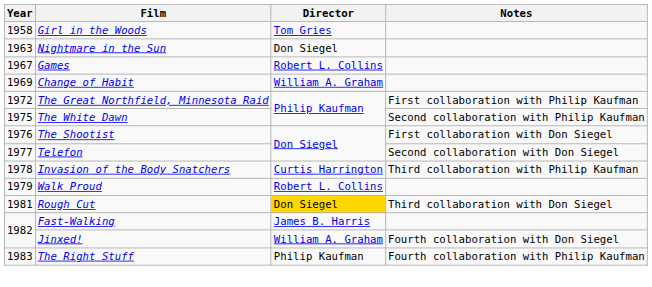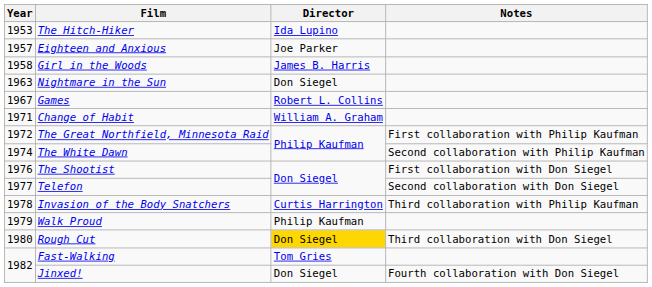+ row: 1953 | The Hitch-Hiker | Ida Lupino
+ row: 1957 | Eighteen and Anxious | Joe Parker
Girl in the Woods | Director: Tom Gries -> James B. Harris
Change of Habit | Year: 1969 -> 1971
The White Dawn | Year: 1975 -> 1974
Walk Proud | Director: Robert L. Collins -> Philip Kaufman
Rough Cut | Year: 1981 -> 1980
Fast-Walking | Director: James B. Harris -> Tom Gries
Jinxed! | Director: William A. Graham -> Don Siegel
- row: 1983 | The Right Stuff | Philip Kaufman | Fourth collaboration with Philip Kaufman
